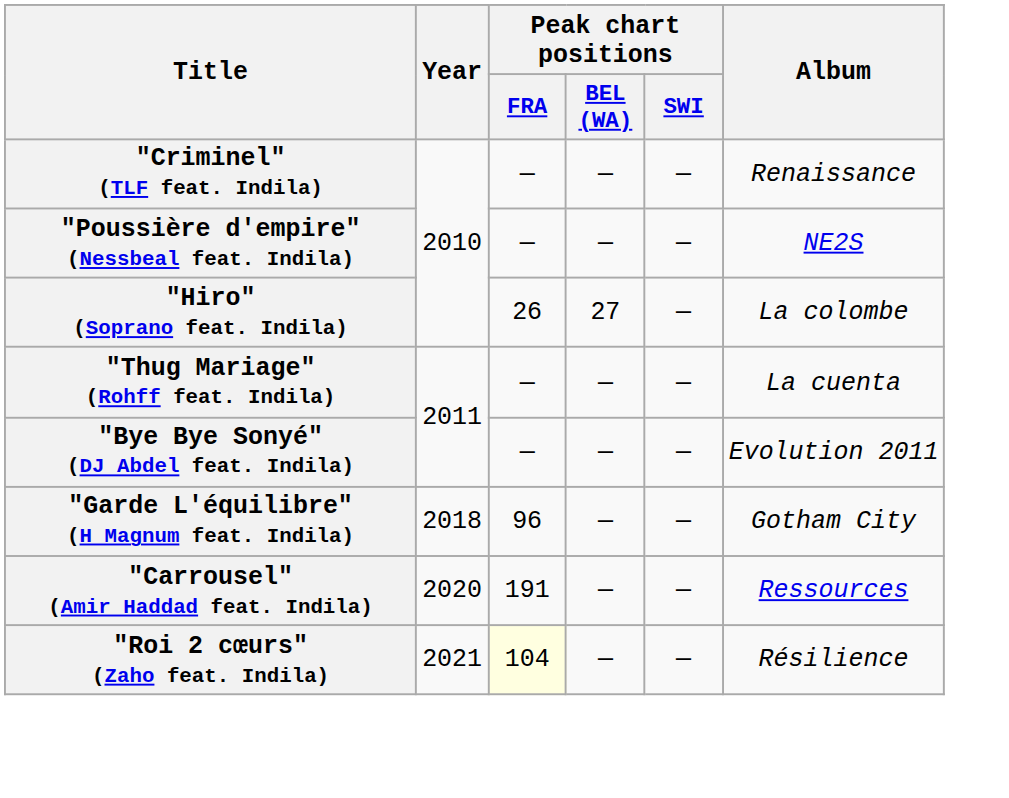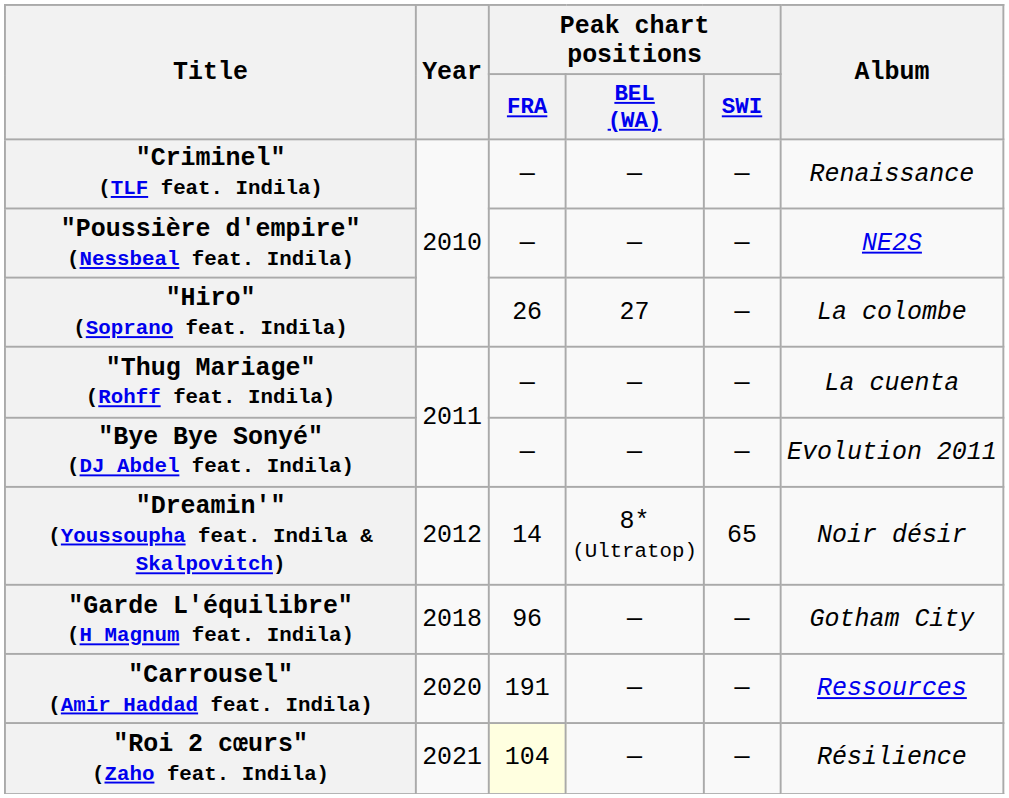+ row: "Dreamin'" (Youssoupha feat. Indila & Skalpovitch) | 2012 | 14 | 8* (Ultratop) | 65 | Noir désir
